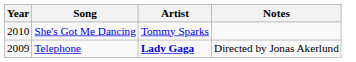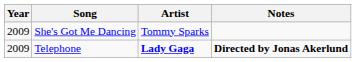She's Got Me Dancing | Year: 2010 -> 2009
Telephone | Notes: normal -> bold
